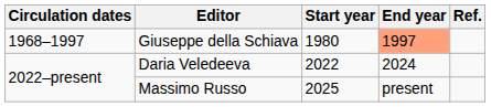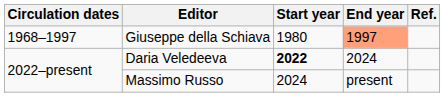Daria Veledeeva | Start year: normal -> bold
Massimo Russo | Start year: 2025 -> 2024
